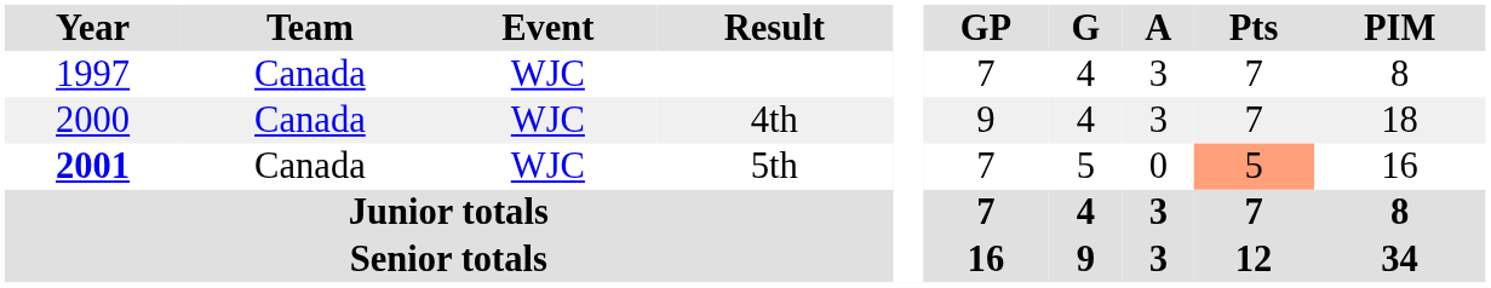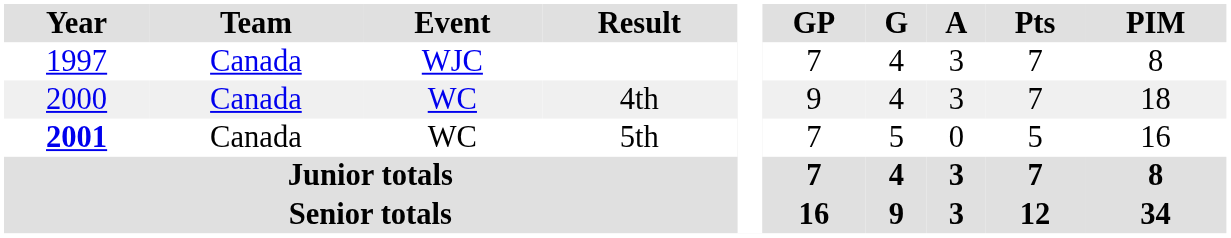4th | Event: WJC -> WC
5th | Event: WJC -> WC
5th | Pts: lightsalmon background -> no background
